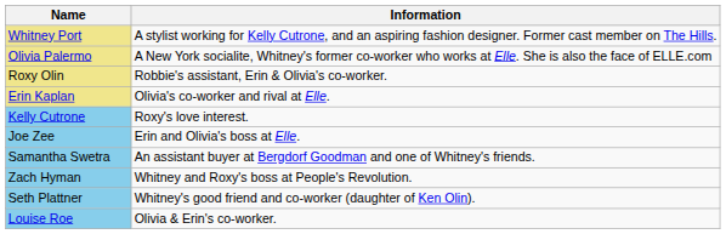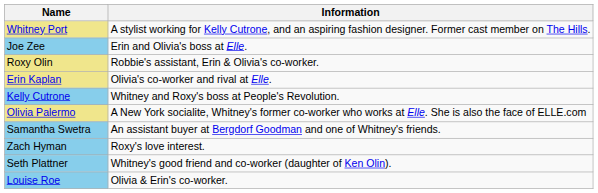rows swapped: Olivia Palermo <-> Joe Zee
Kelly Cutrone | Information: Roxy's love interest. -> Whitney and Roxy's boss at People's Revolution.
Zach Hyman | Information: Whitney and Roxy's boss at People's Revolution. -> Roxy's love interest.
